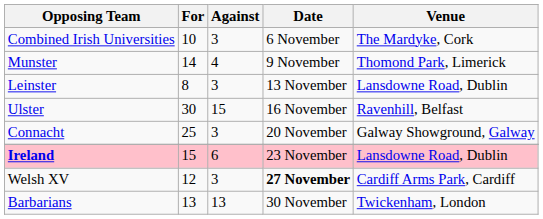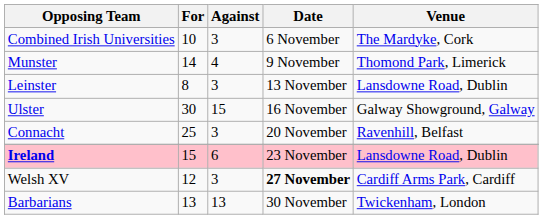Ulster | Venue: Ravenhill, Belfast -> Galway Showground, Galway
Connacht | Venue: Galway Showground, Galway -> Ravenhill, Belfast
